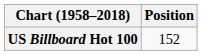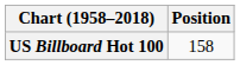US Billboard Hot 100 | Position: 152 -> 158
